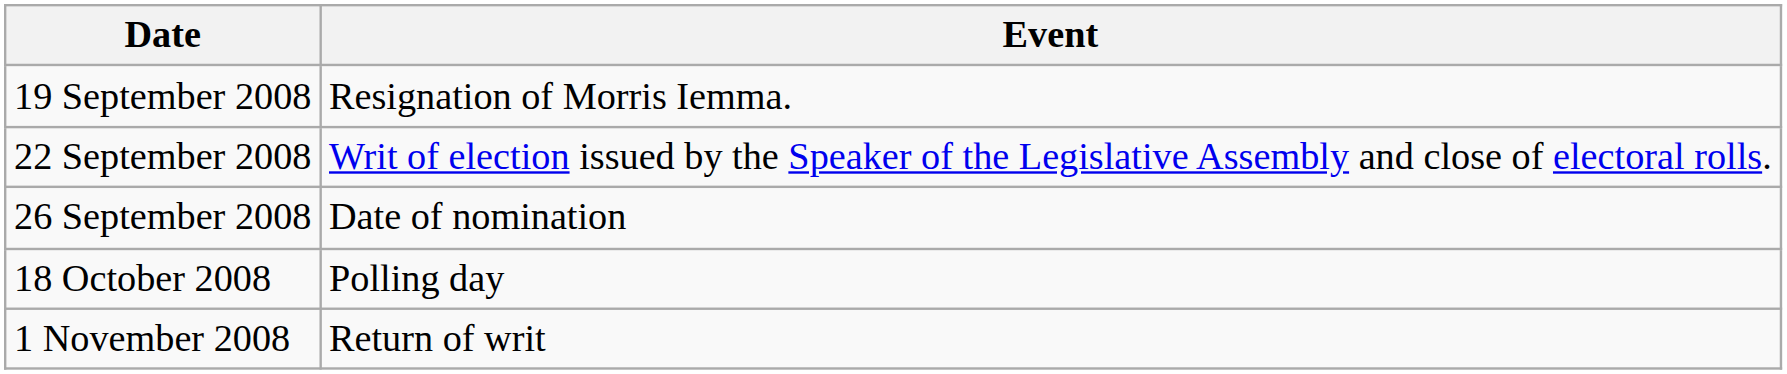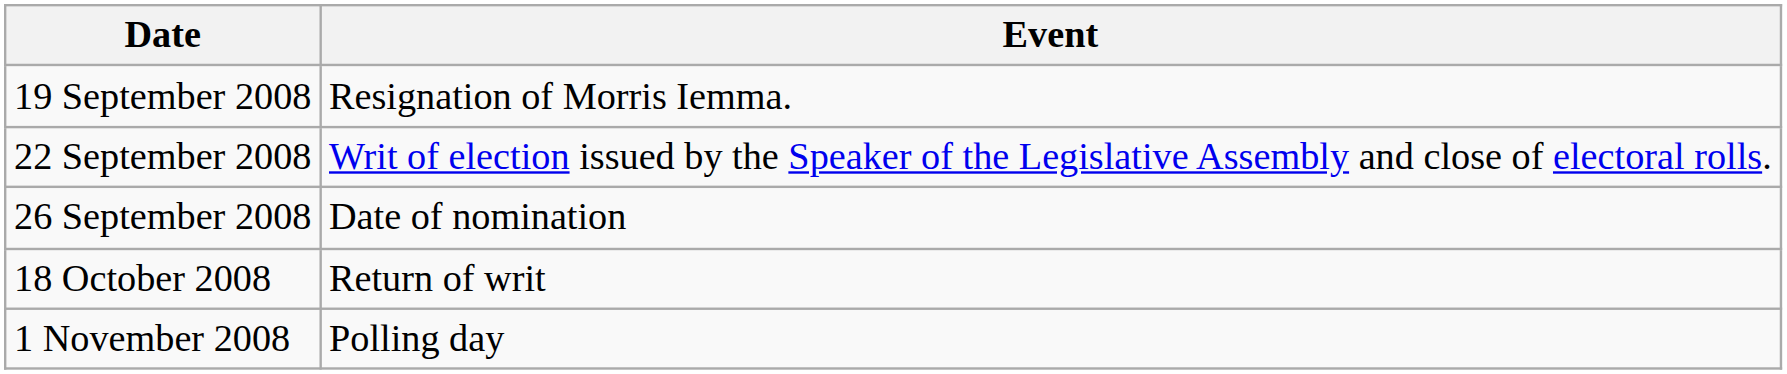18 October 2008 | Event: Polling day -> Return of writ
1 November 2008 | Event: Return of writ -> Polling day
